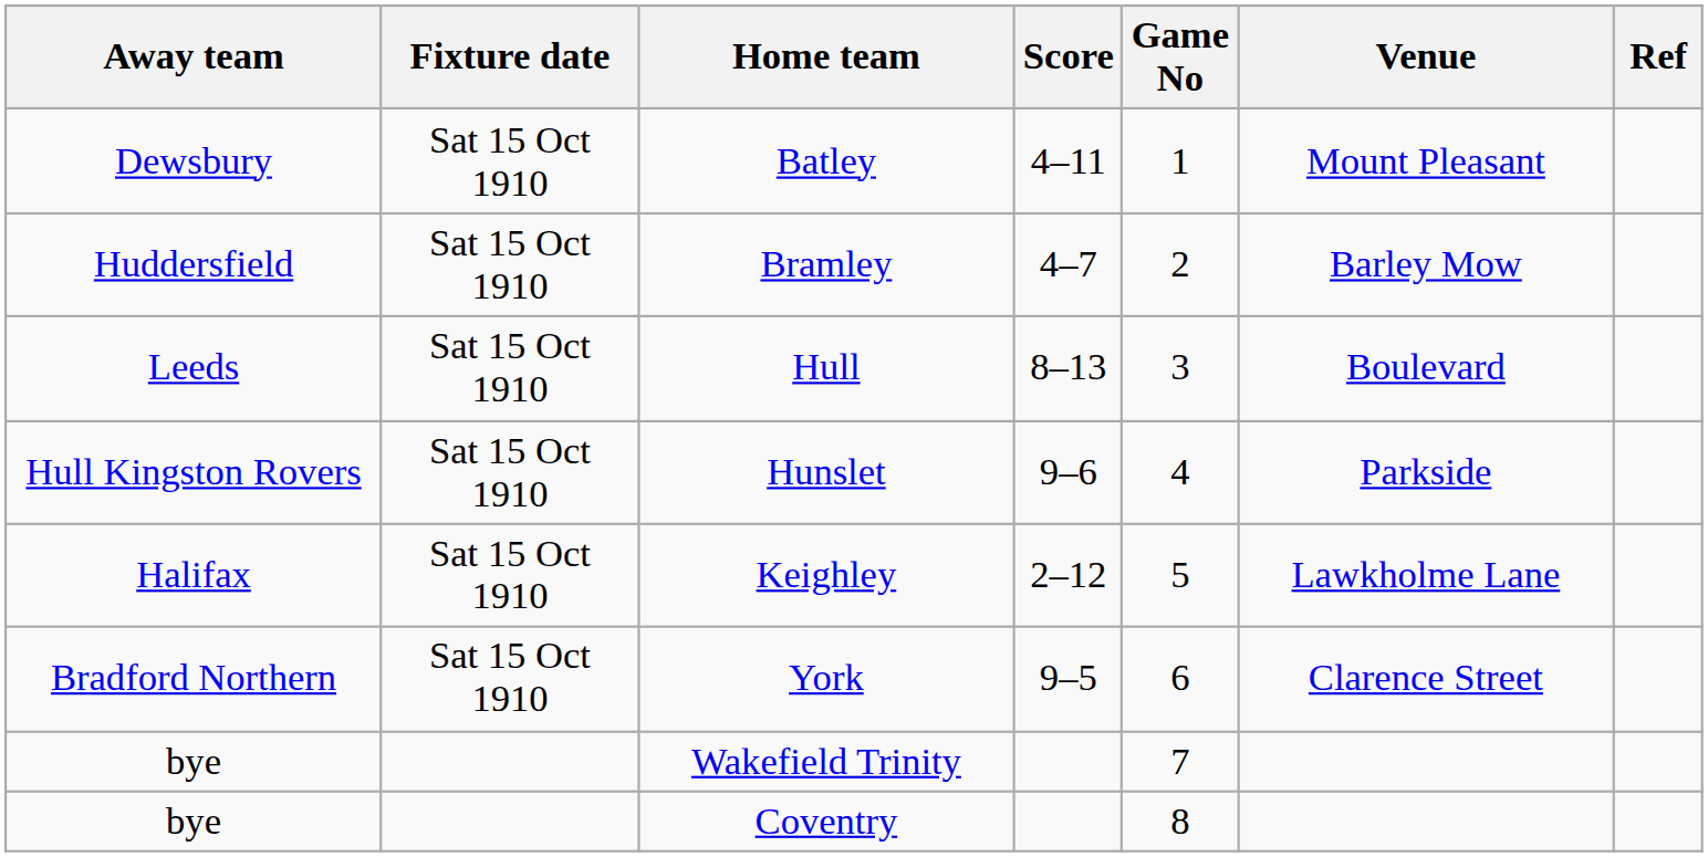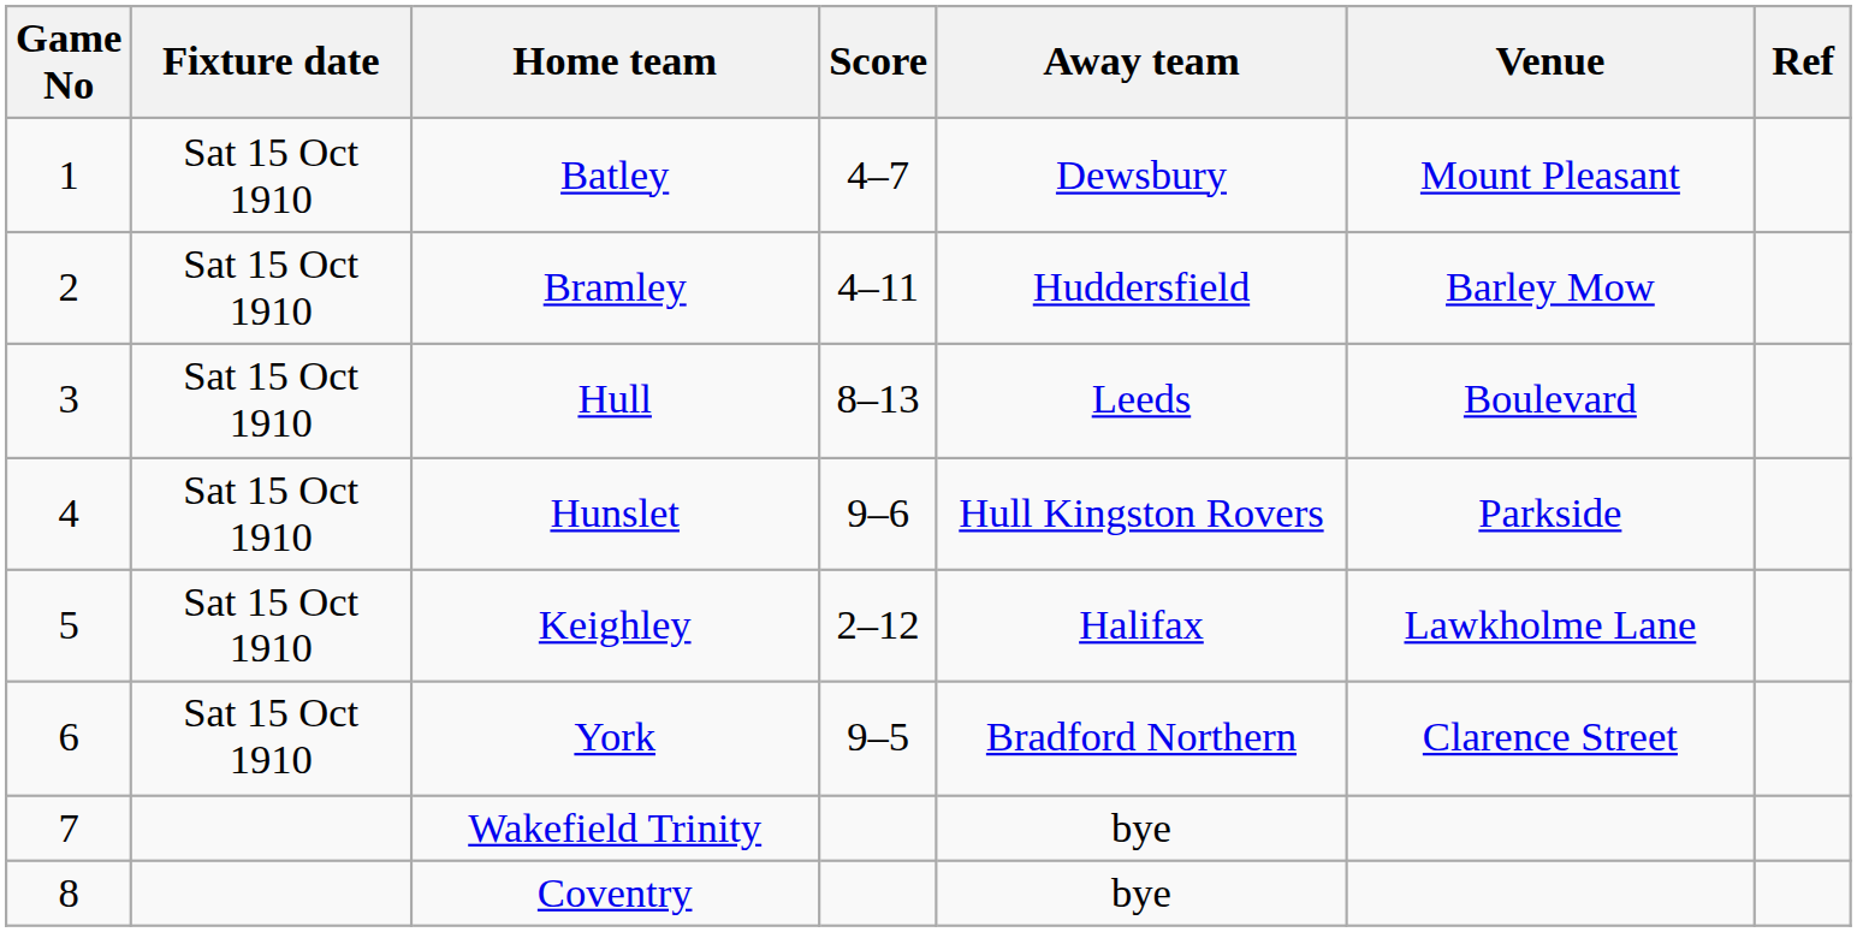columns swapped: Game No <-> Away team
Batley | Score: 4–11 -> 4–7
Bramley | Score: 4–7 -> 4–11
